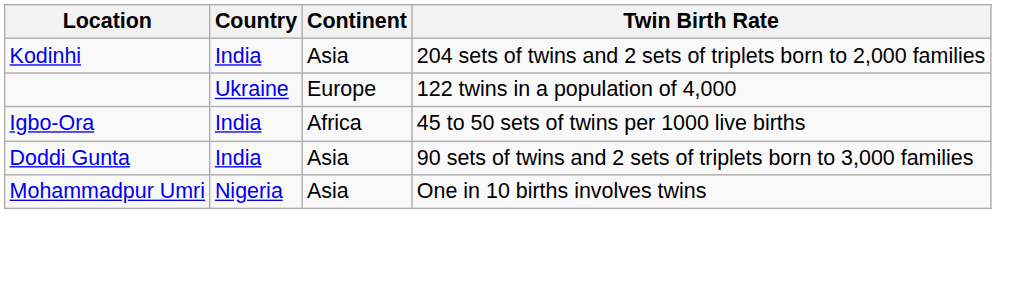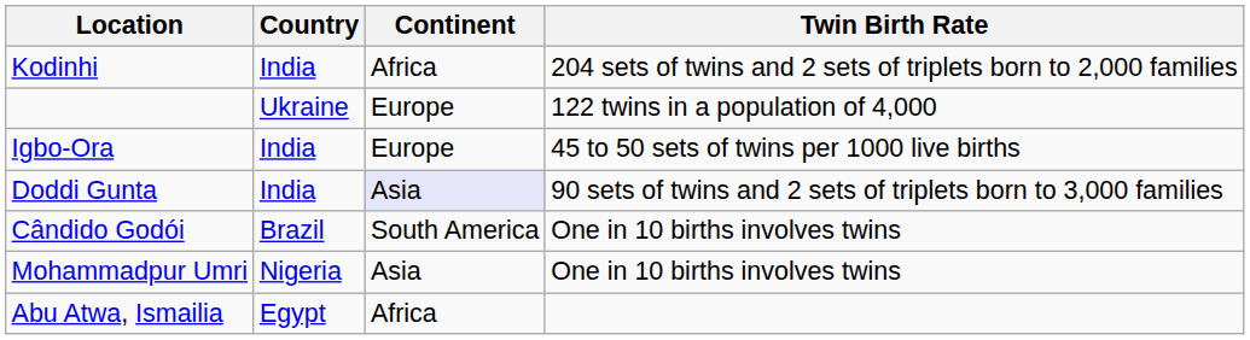Kodinhi | Continent: Asia -> Africa
Igbo-Ora | Continent: Africa -> Europe
Doddi Gunta | Continent: no background -> lavender background
+ row: Cândido Godói | Brazil | South America | One in 10 births involves twins
+ row: Abu Atwa, Ismailia | Egypt | Africa
